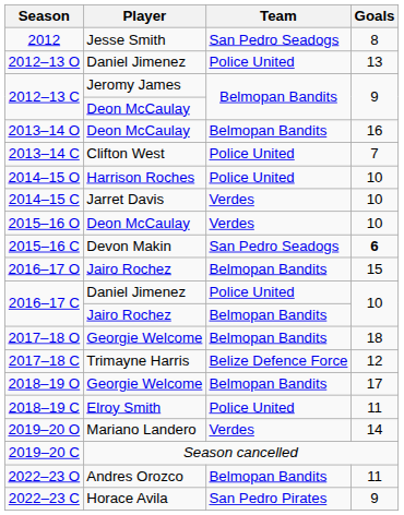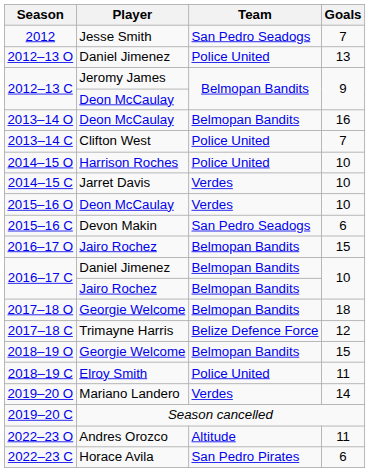2012 | Goals: 8 -> 7
2015–16 C | Goals: bold -> normal
2016–17 C / Daniel Jimenez | Team: Police United -> Belmopan Bandits
2018–19 O | Goals: 17 -> 15
2022–23 O | Team: Belmopan Bandits -> Altitude
2022–23 C | Goals: 9 -> 6
